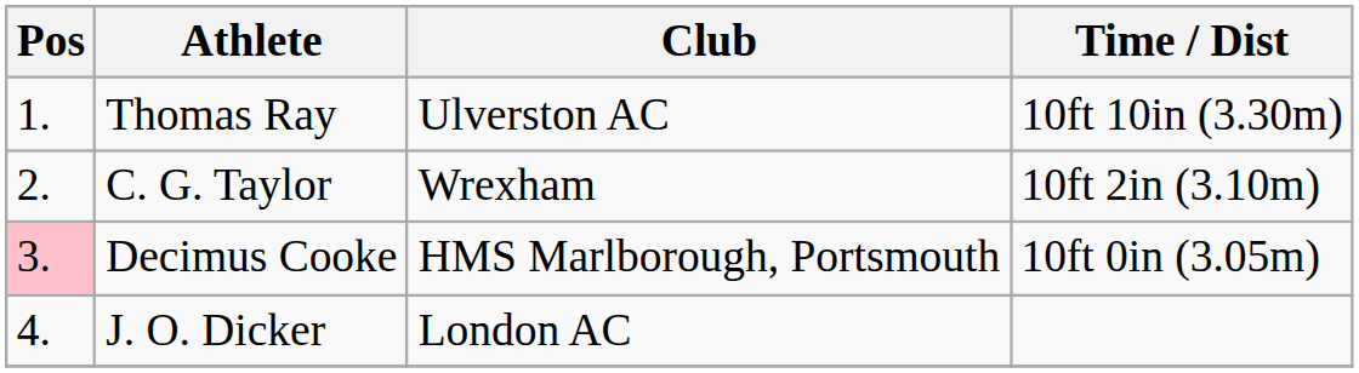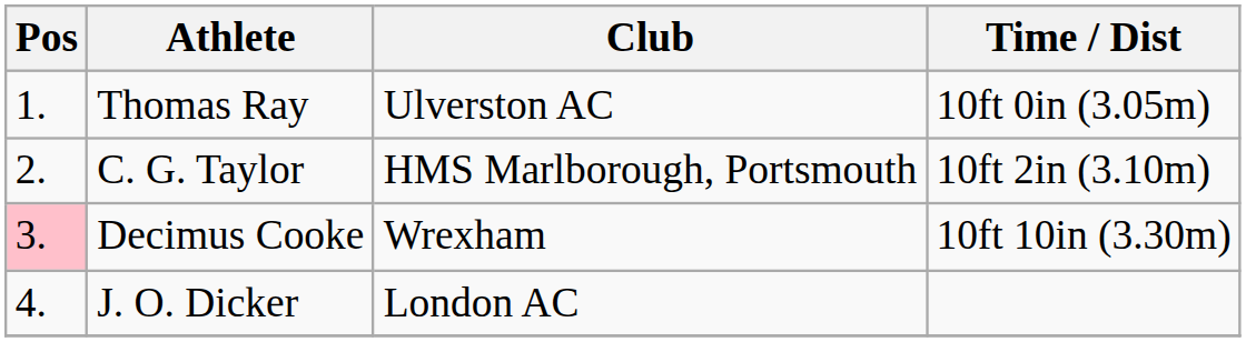Thomas Ray | Time / Dist: 10ft 10in (3.30m) -> 10ft 0in (3.05m)
C. G. Taylor | Club: Wrexham -> HMS Marlborough, Portsmouth
Decimus Cooke | Club: HMS Marlborough, Portsmouth -> Wrexham
Decimus Cooke | Time / Dist: 10ft 0in (3.05m) -> 10ft 10in (3.30m)
